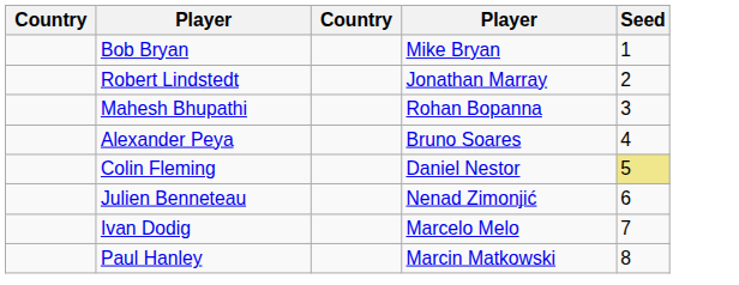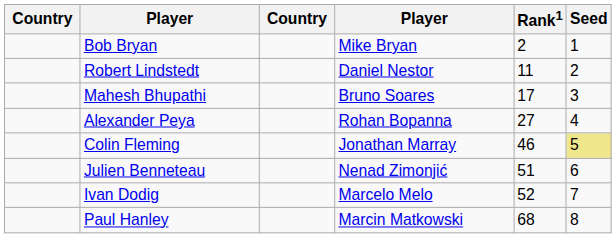+ column: Rank1 | 2 | 11 | 17 | 27 | 46 | 51 | 52 | 68
Robert Lindstedt | column 4: Jonathan Marray -> Daniel Nestor
Mahesh Bhupathi | column 4: Rohan Bopanna -> Bruno Soares
Alexander Peya | column 4: Bruno Soares -> Rohan Bopanna
Colin Fleming | column 4: Daniel Nestor -> Jonathan Marray
